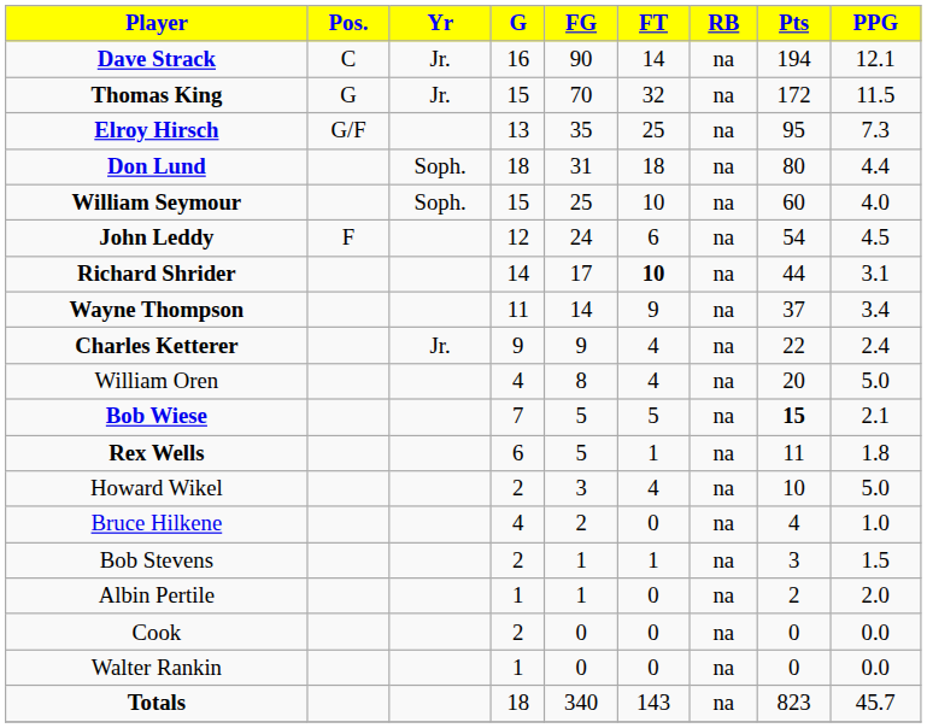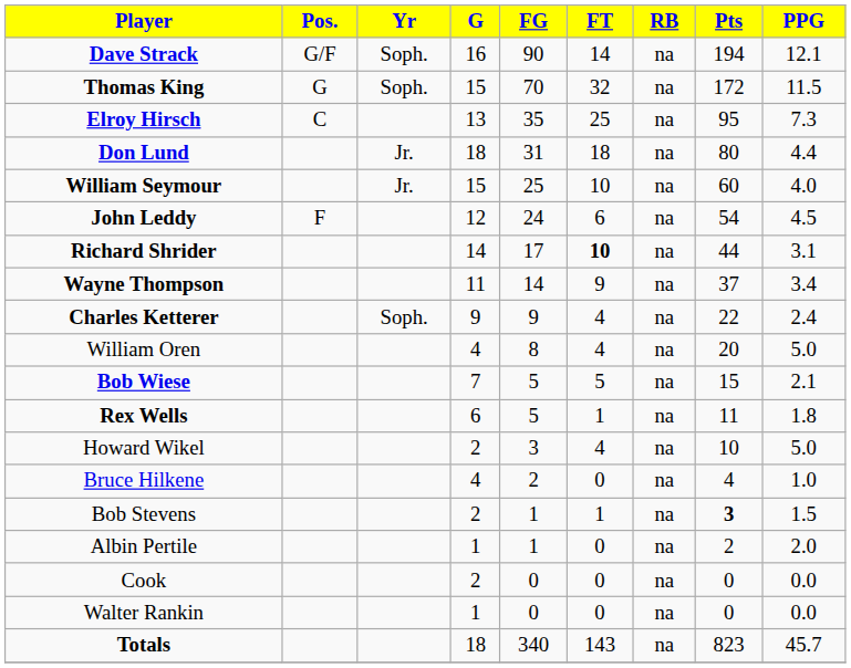Dave Strack | Pos.: C -> G/F
Dave Strack | Yr: Jr. -> Soph.
Thomas King | Yr: Jr. -> Soph.
Elroy Hirsch | Pos.: G/F -> C
Don Lund | Yr: Soph. -> Jr.
William Seymour | Yr: Soph. -> Jr.
Charles Ketterer | Yr: Jr. -> Soph.
Bob Wiese | Pts: bold -> normal
Bob Stevens | Pts: normal -> bold
